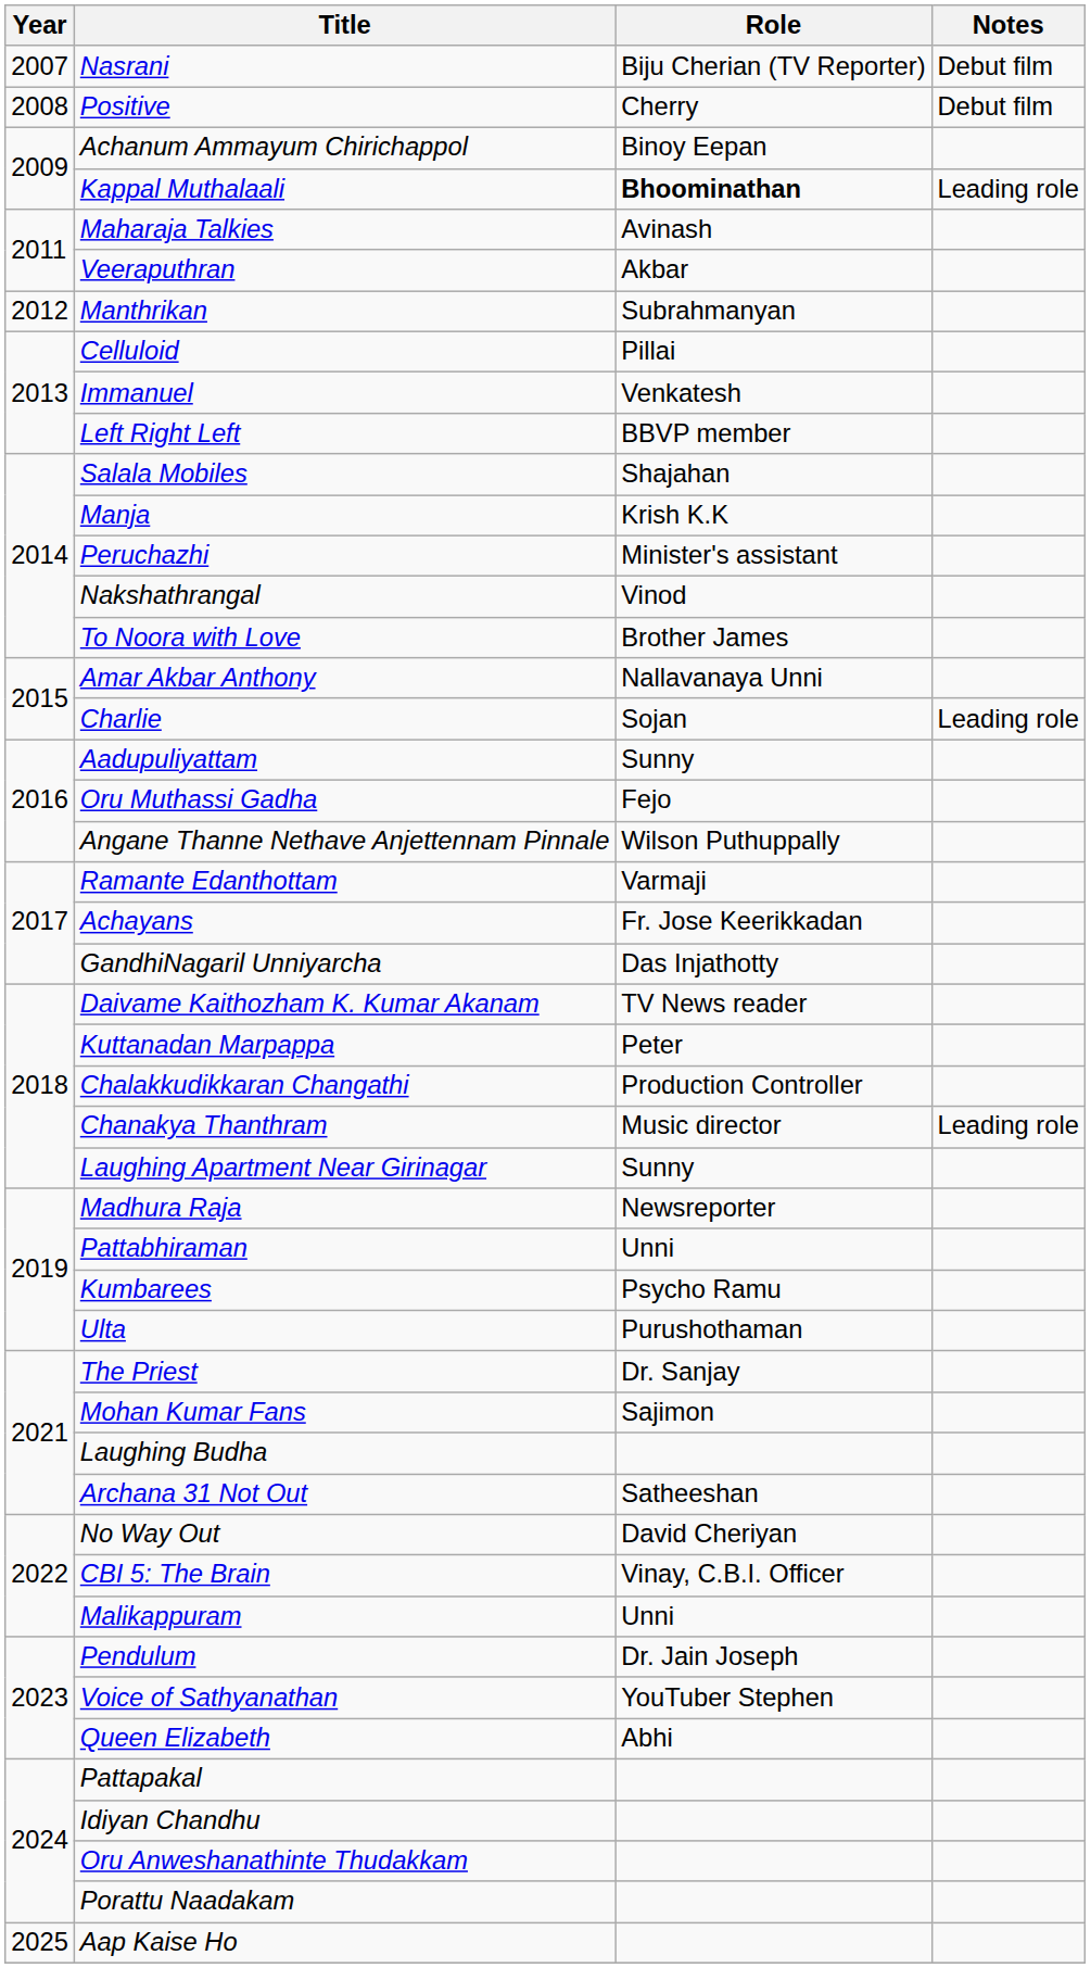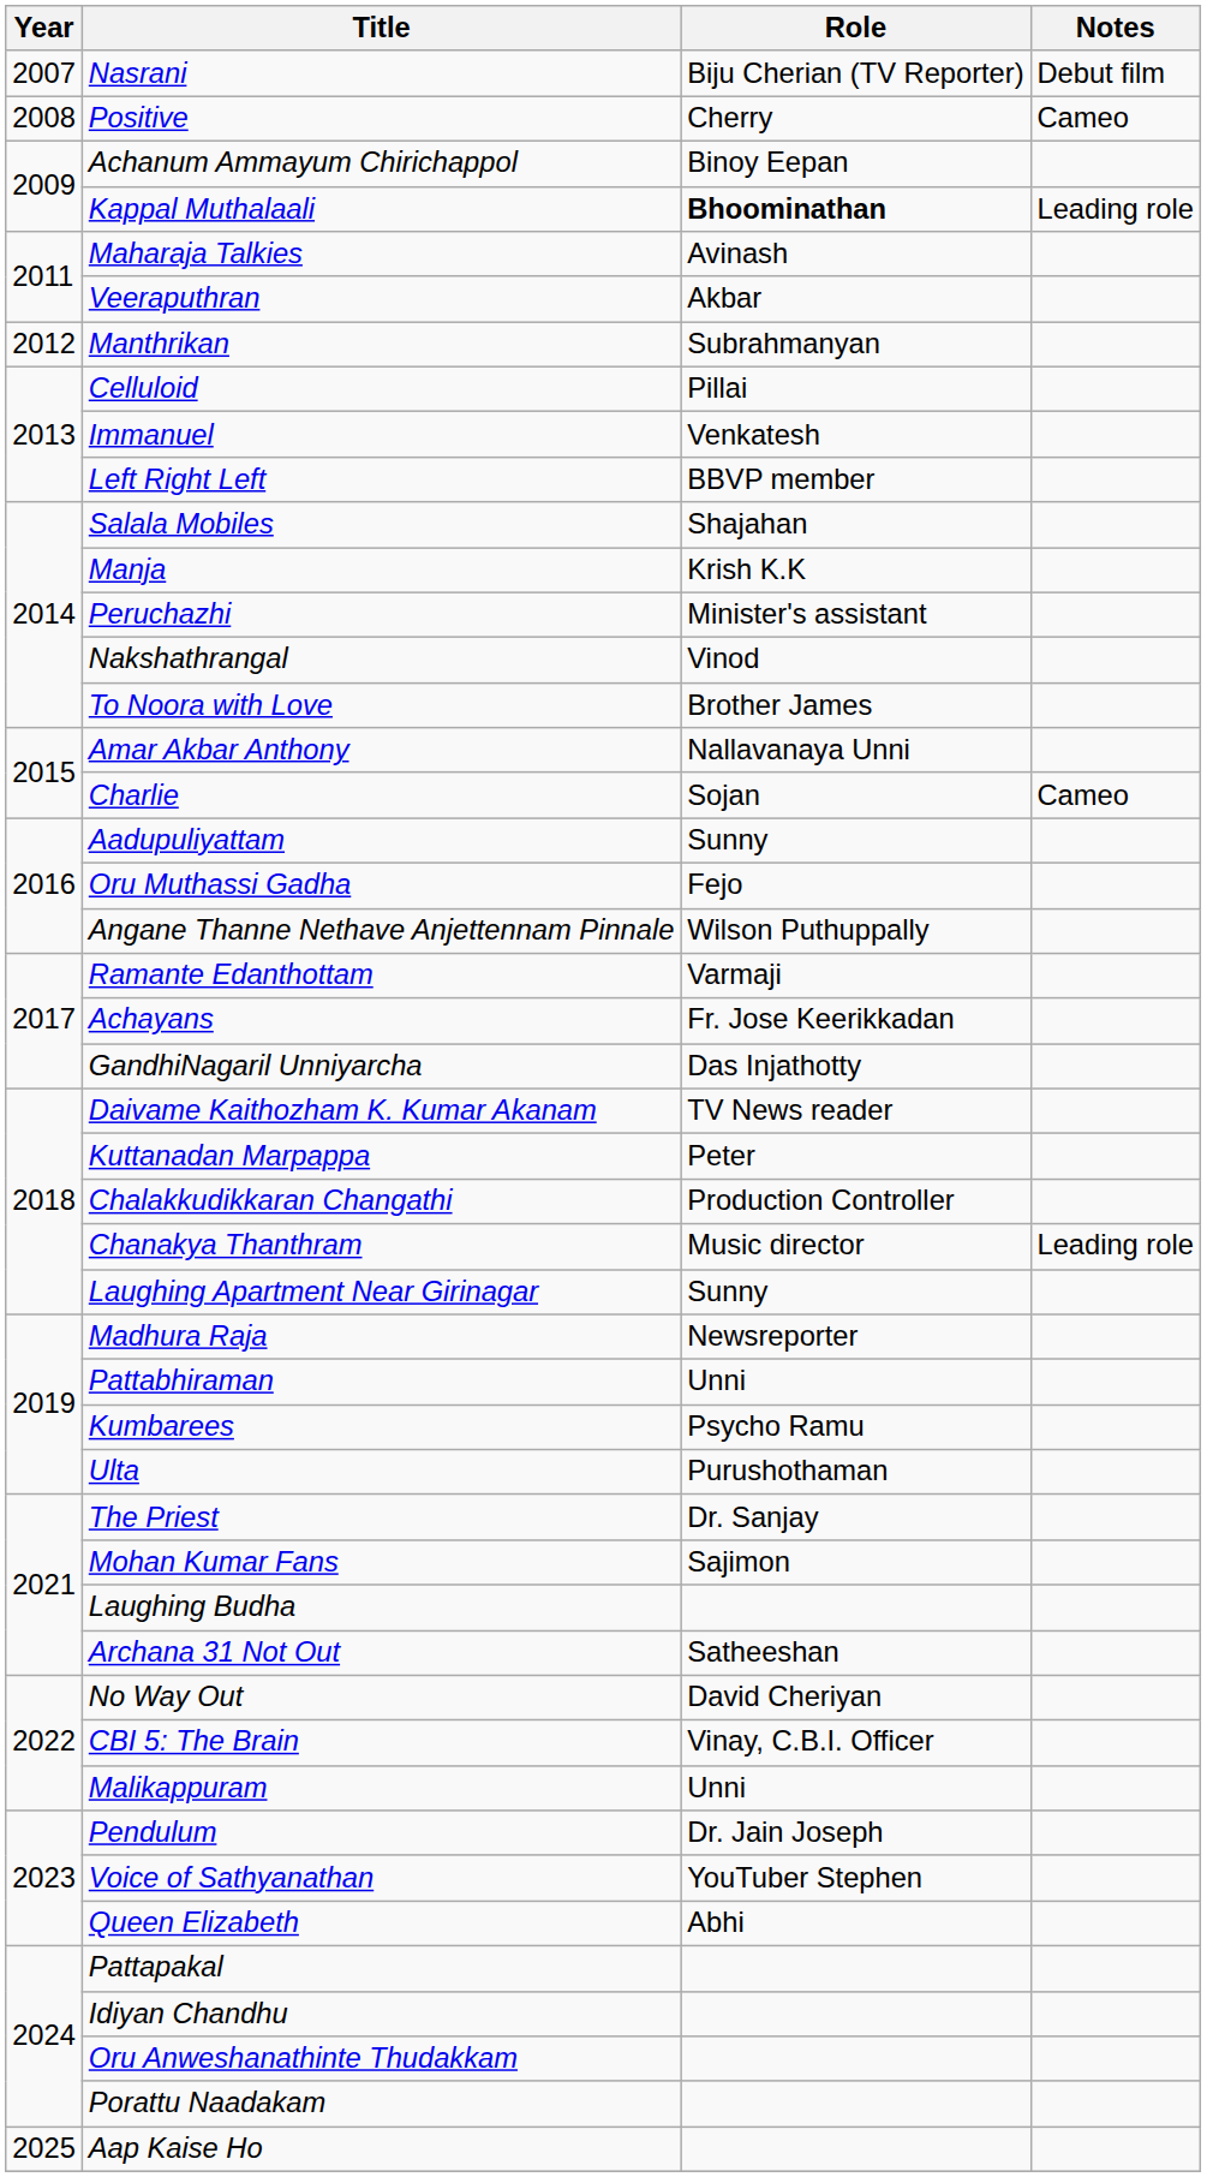Positive | Notes: Debut film -> Cameo
Charlie | Notes: Leading role -> Cameo
